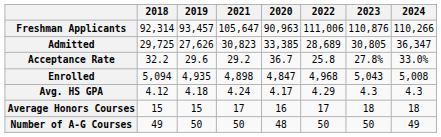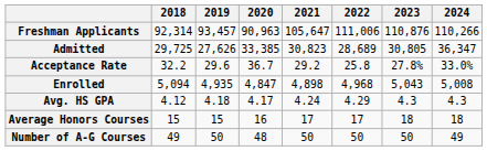columns swapped: 2020 <-> 2021
